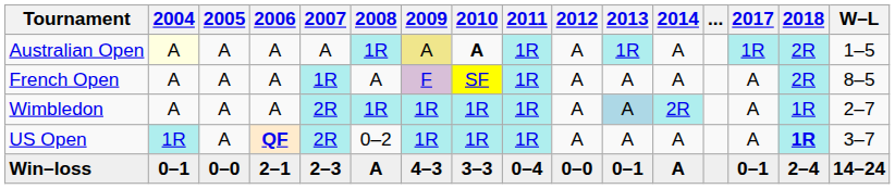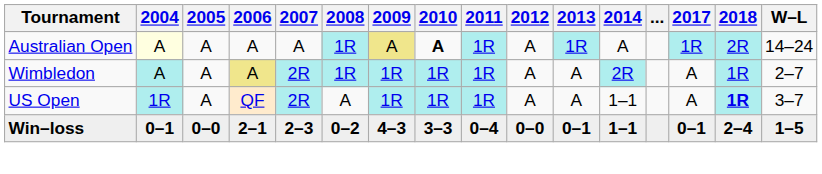Australian Open | W–L: 1–5 -> 14–24
- row: French Open | A | A | A | 1R | A | F | SF | 1R | A | A | A | A | 2R | 8–5
Wimbledon | 2004: no background -> paleturquoise background
Wimbledon | 2006: no background -> khaki background
Wimbledon | 2013: lightblue background -> no background
US Open | 2006: bold -> normal
US Open | 2008: 0–2 -> A
US Open | 2014: A -> 1–1
Win–loss | 2008: A -> 0–2
Win–loss | 2014: A -> 1–1
Win–loss | W–L: 14–24 -> 1–5
